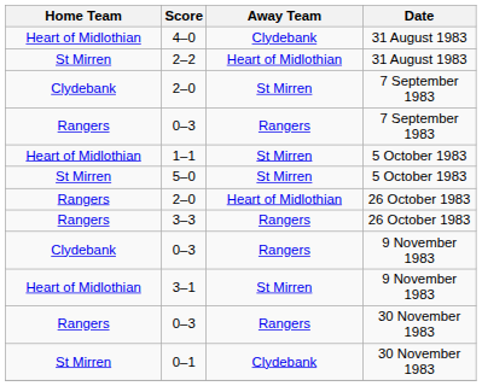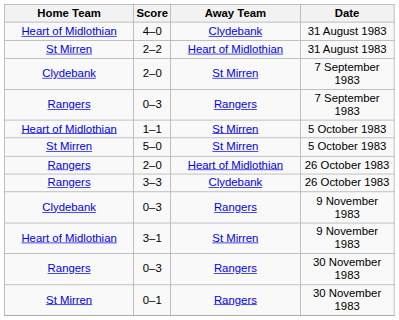3–3 | Away Team: Rangers -> Clydebank
0–1 | Away Team: Clydebank -> Rangers
